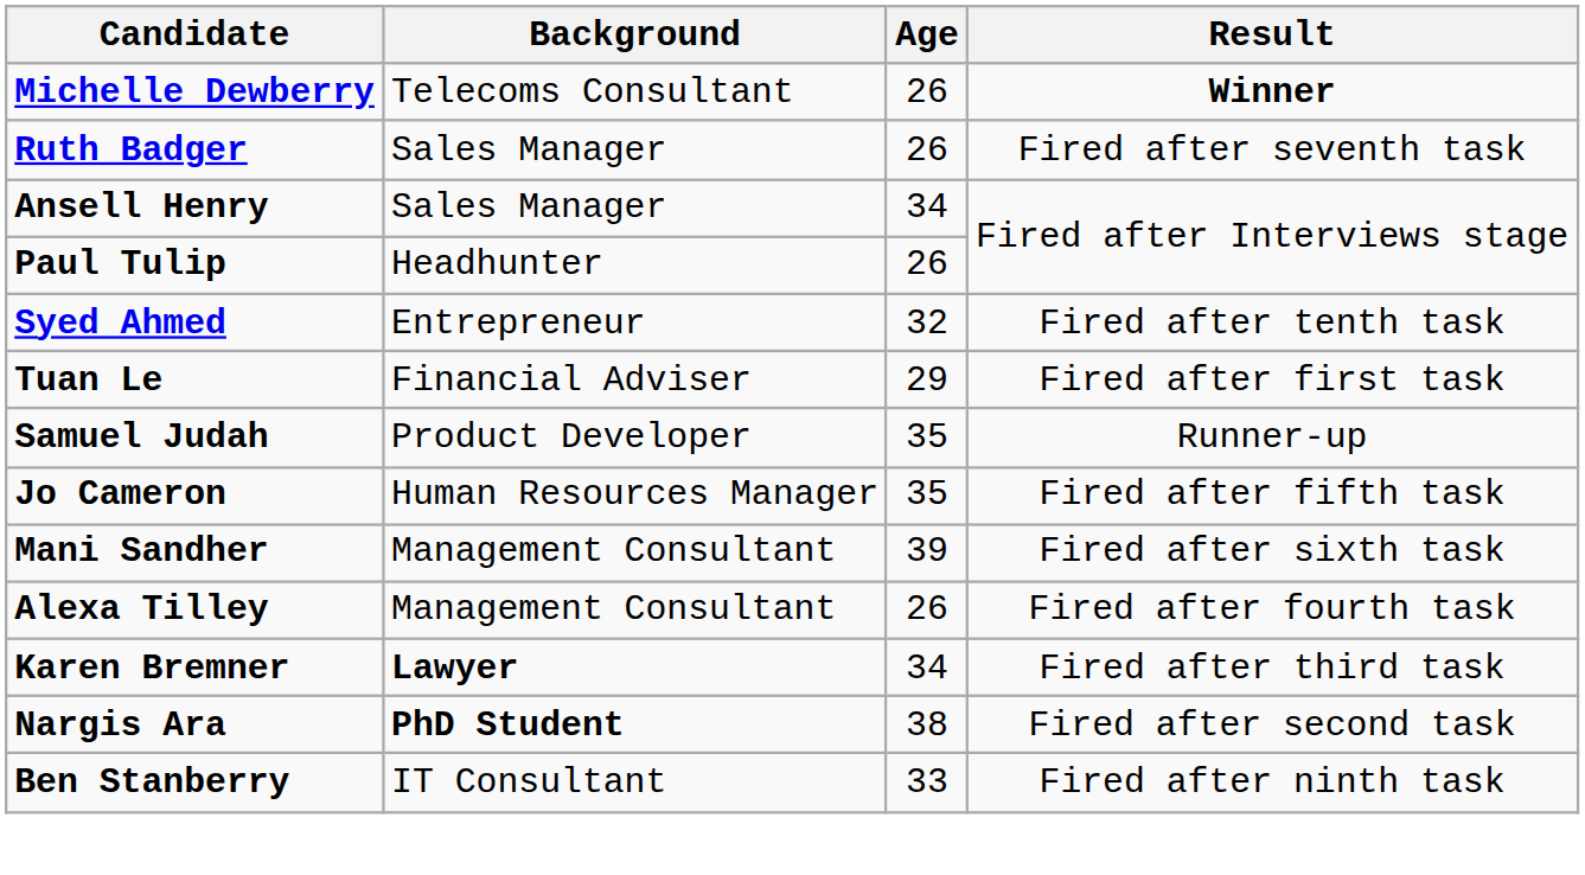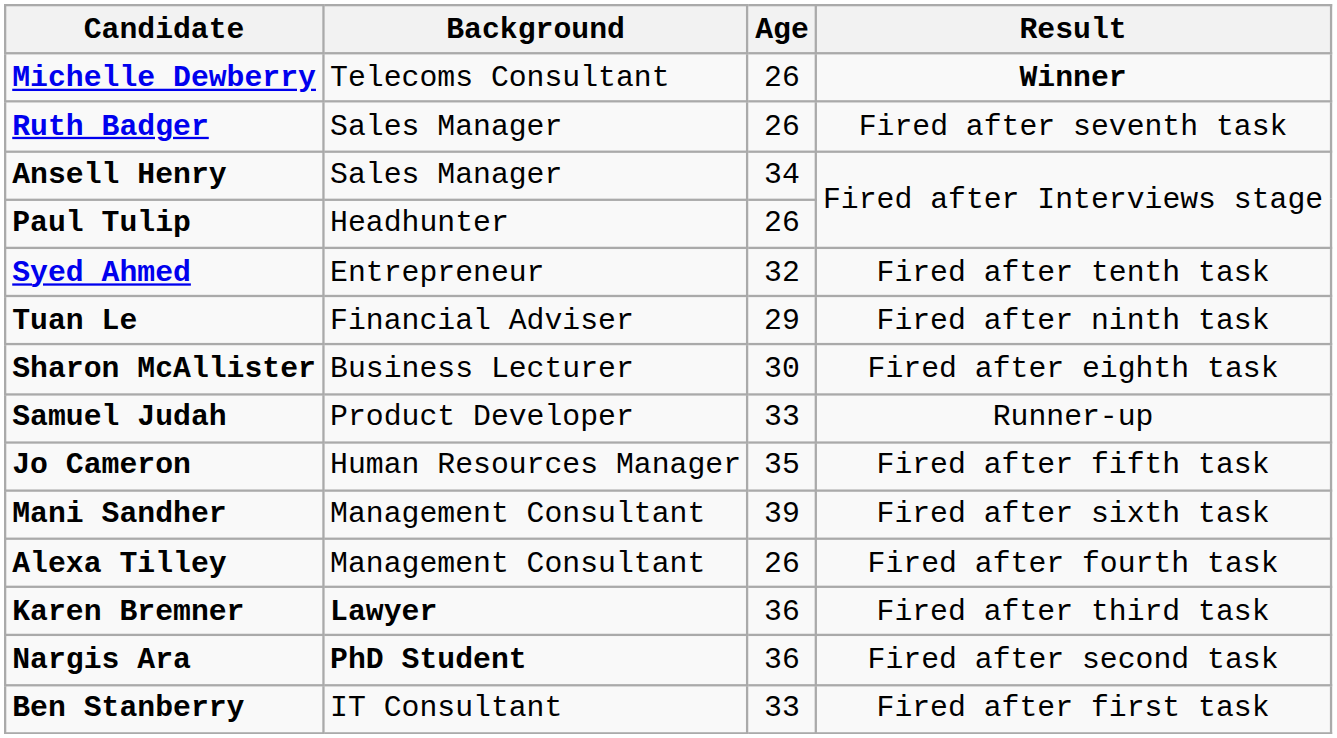Tuan Le | Result: Fired after first task -> Fired after ninth task
+ row: Sharon McAllister | Business Lecturer | 30 | Fired after eighth task
Samuel Judah | Age: 35 -> 33
Karen Bremner | Age: 34 -> 36
Nargis Ara | Age: 38 -> 36
Ben Stanberry | Result: Fired after ninth task -> Fired after first task
